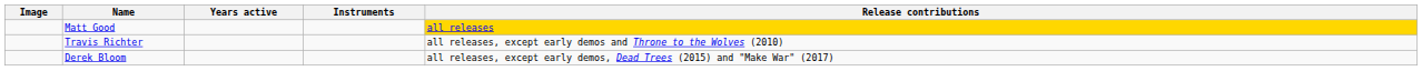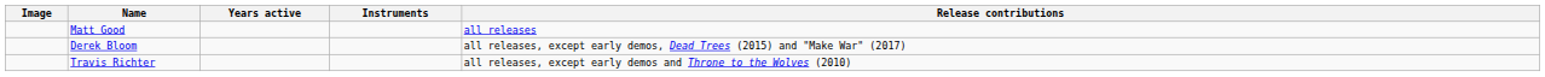Matt Good | Release contributions: gold background -> no background
rows swapped: Derek Bloom <-> Travis Richter
